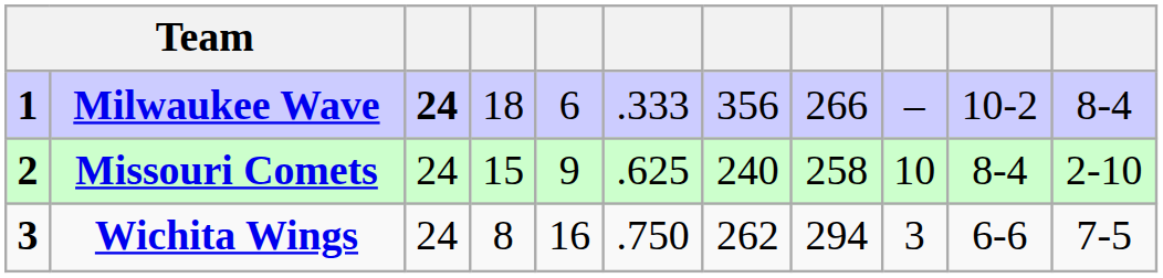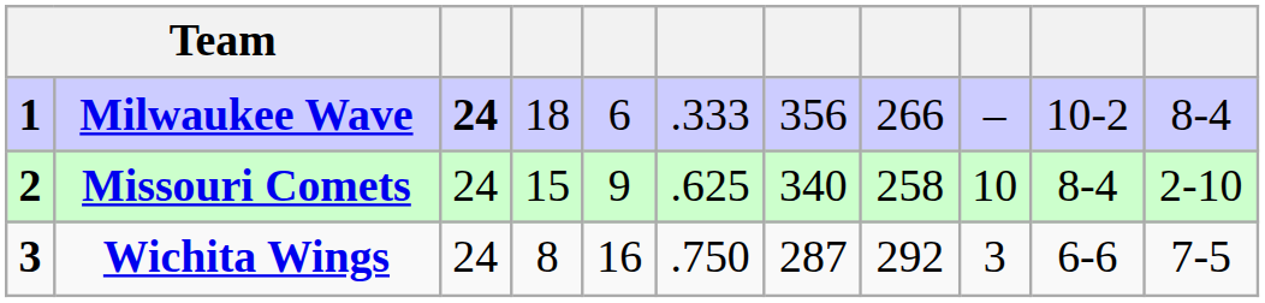Missouri Comets | column 7: 240 -> 340
Wichita Wings | column 7: 262 -> 287
Wichita Wings | column 8: 294 -> 292
